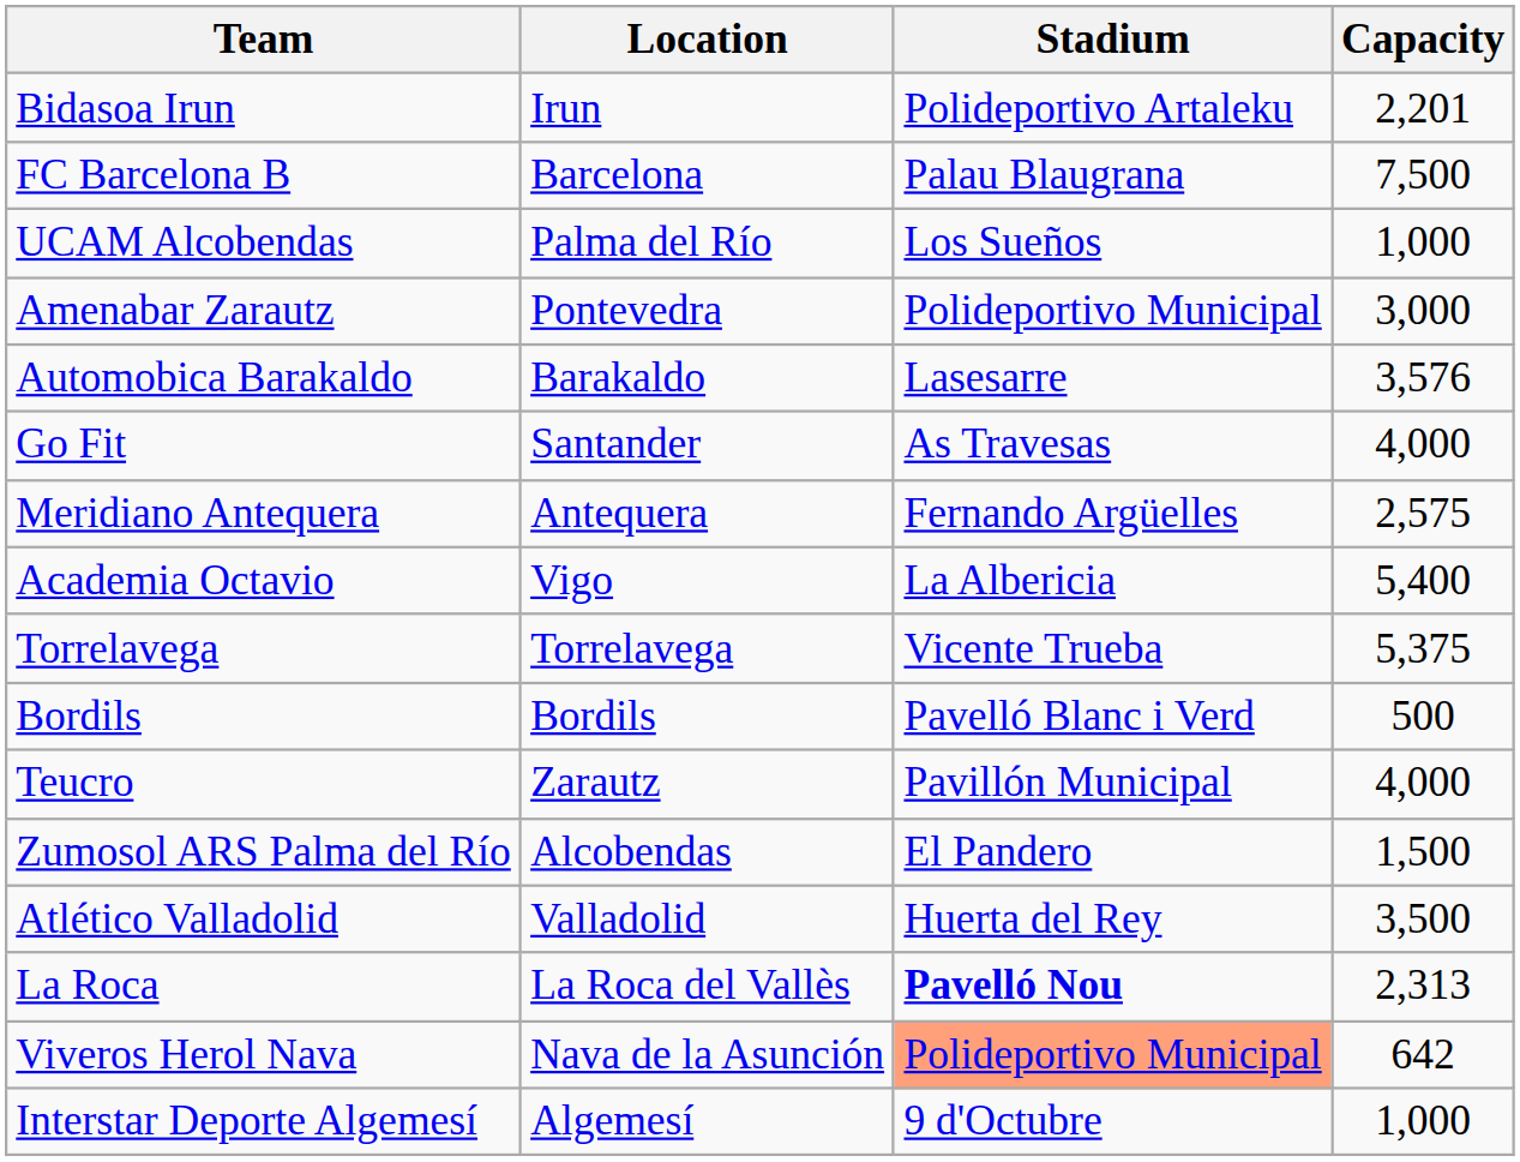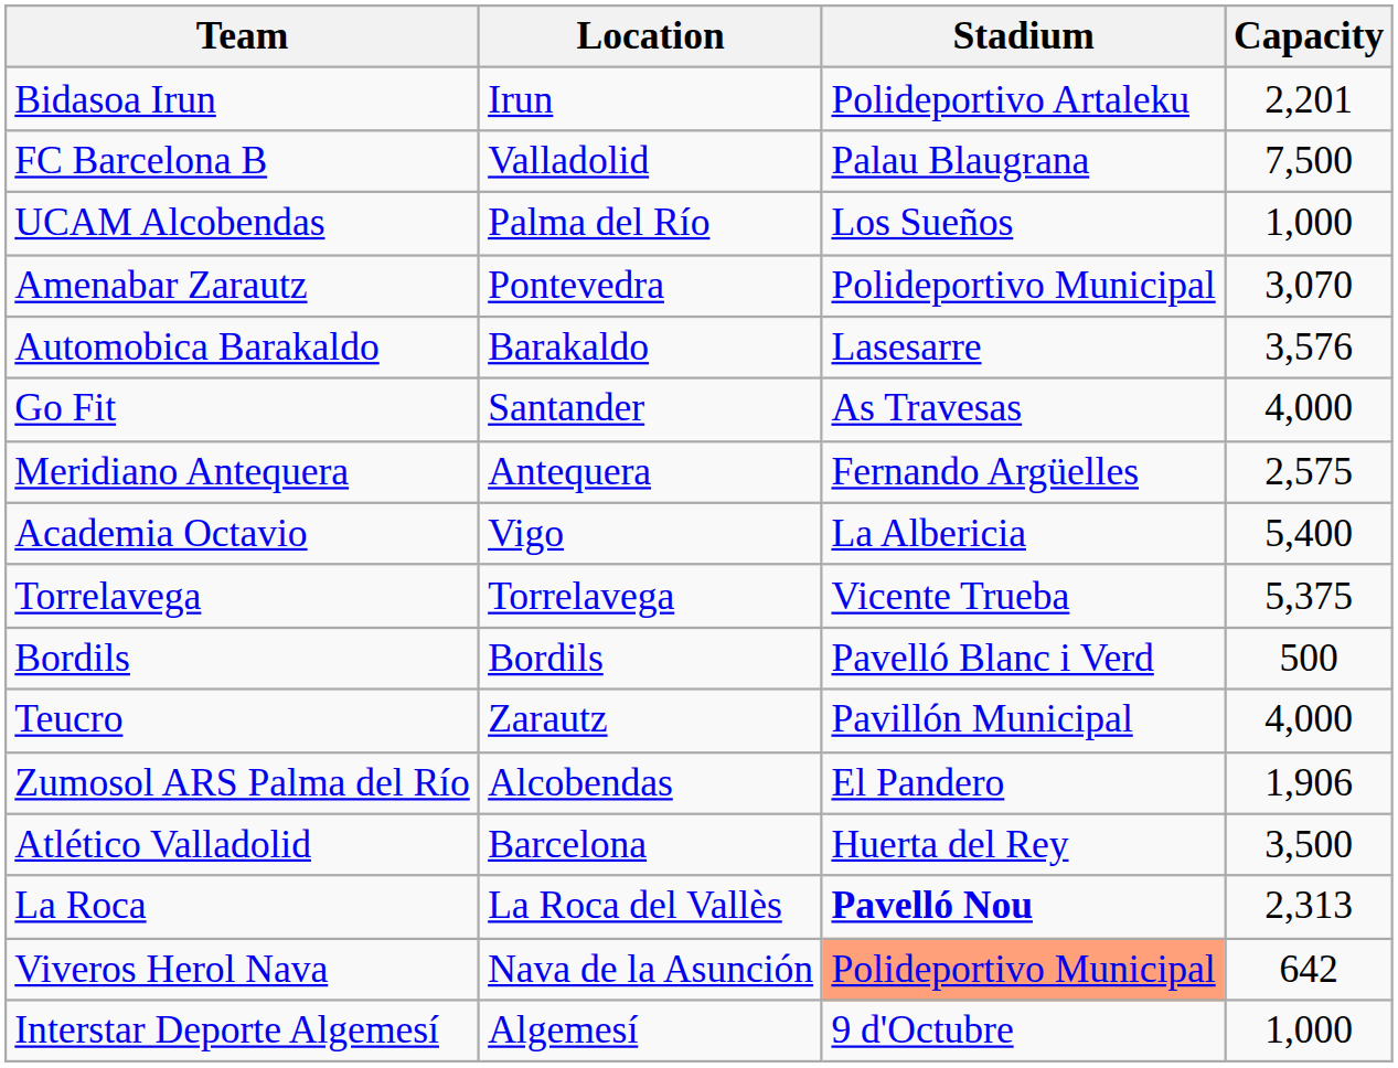FC Barcelona B | Location: Barcelona -> Valladolid
Amenabar Zarautz | Capacity: 3,000 -> 3,070
Zumosol ARS Palma del Río | Capacity: 1,500 -> 1,906
Atlético Valladolid | Location: Valladolid -> Barcelona
